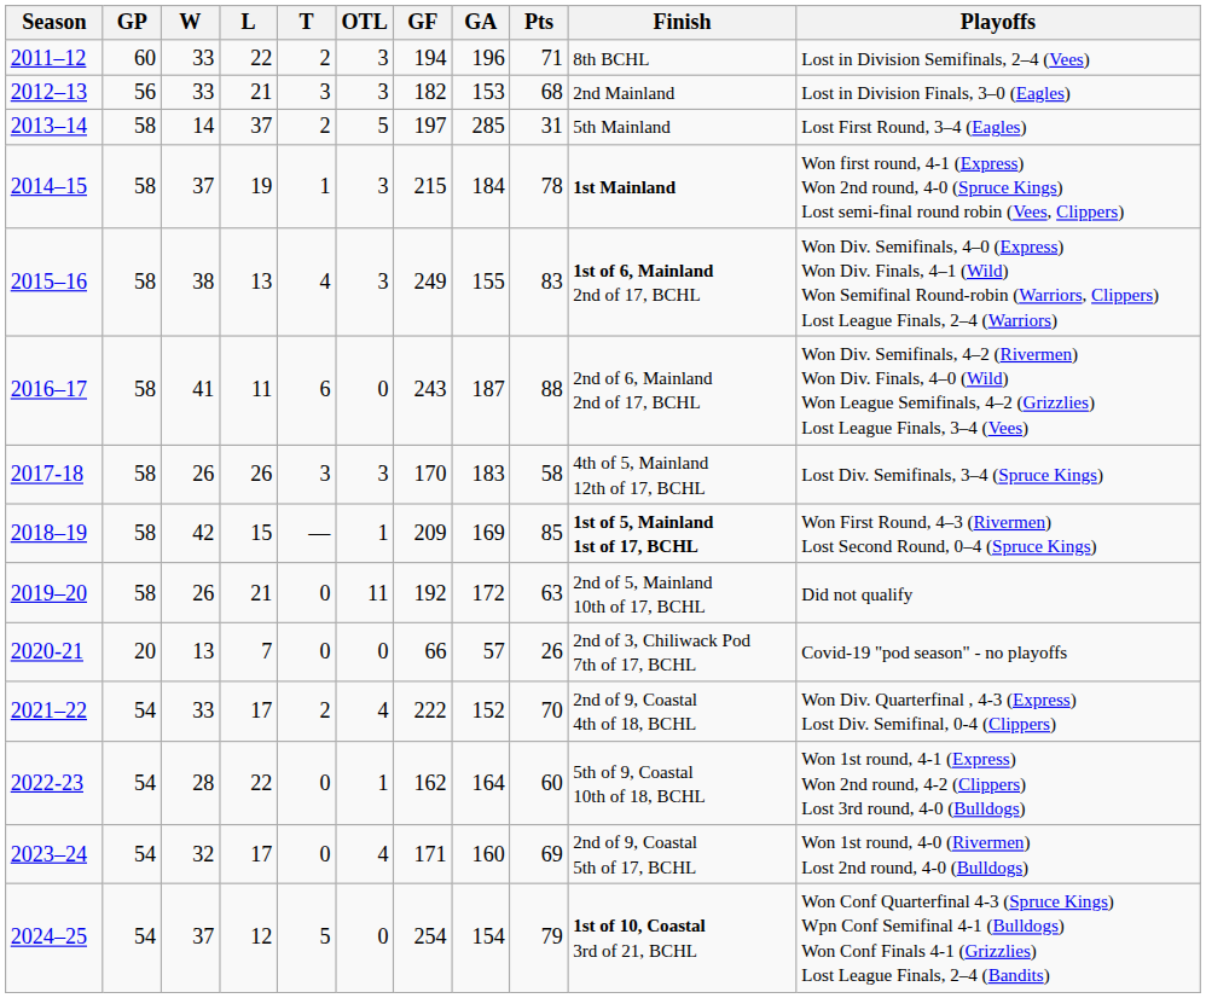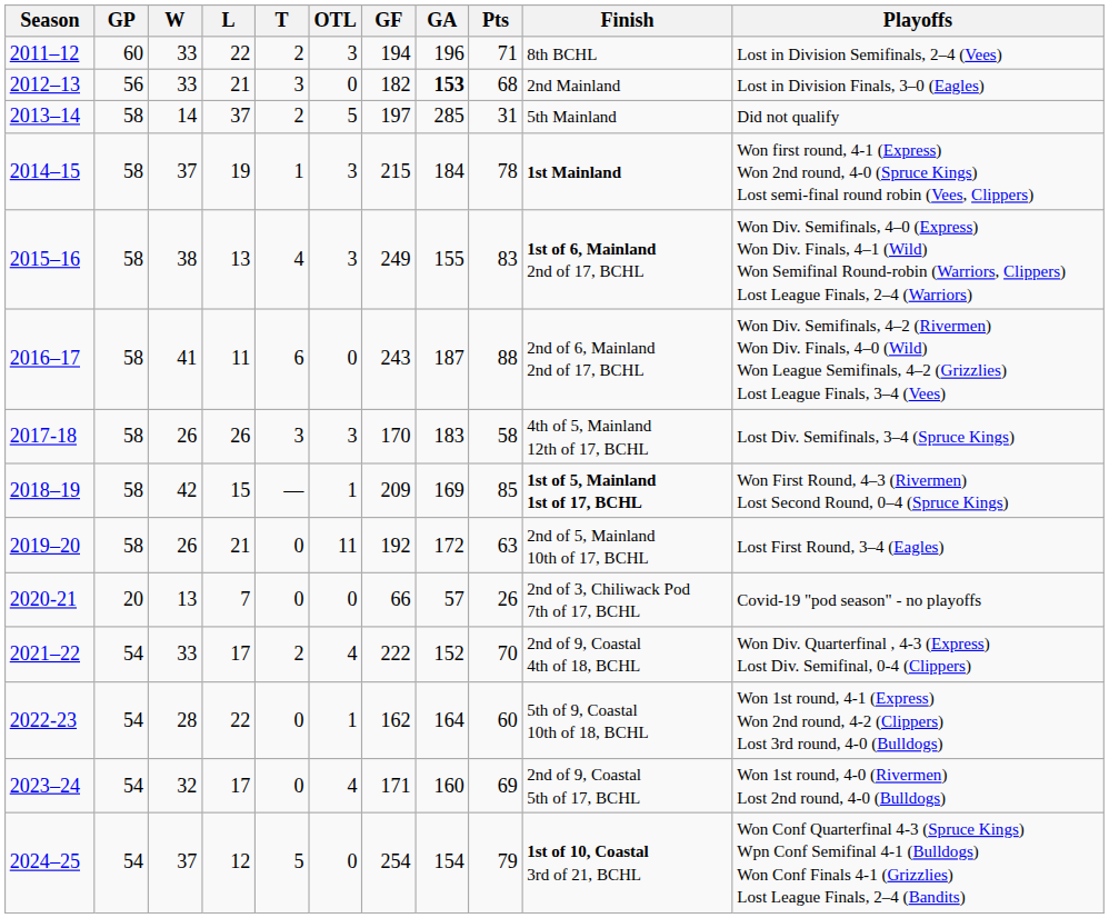2012–13 | OTL: 3 -> 0
2012–13 | GA: normal -> bold
2013–14 | Playoffs: Lost First Round, 3–4 (Eagles) -> Did not qualify
2019–20 | Playoffs: Did not qualify -> Lost First Round, 3–4 (Eagles)
